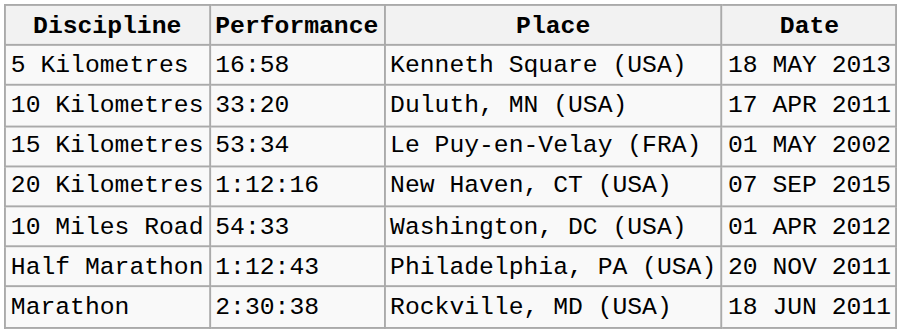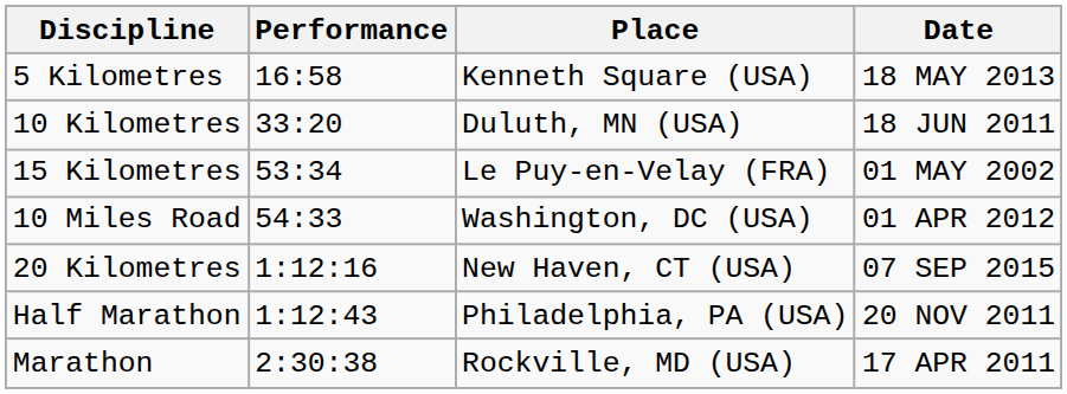10 Kilometres | Date: 17 APR 2011 -> 18 JUN 2011
rows swapped: 10 Miles Road <-> 20 Kilometres
Marathon | Date: 18 JUN 2011 -> 17 APR 2011
